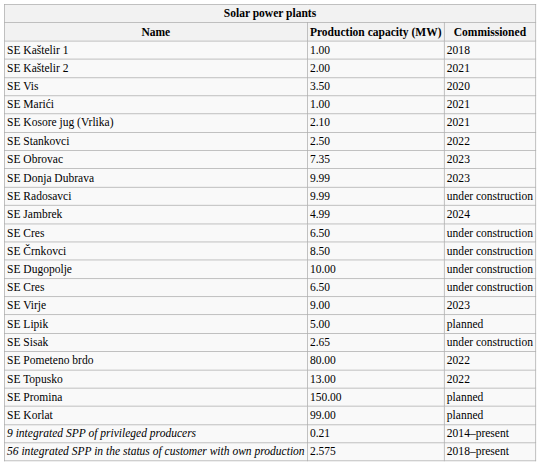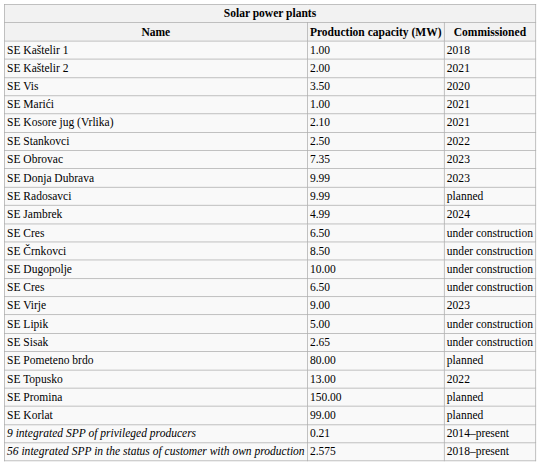SE Radosavci | Commissioned: under construction -> planned
SE Lipik | Commissioned: planned -> under construction
SE Pometeno brdo | Commissioned: 2022 -> planned
